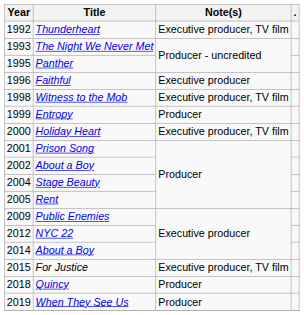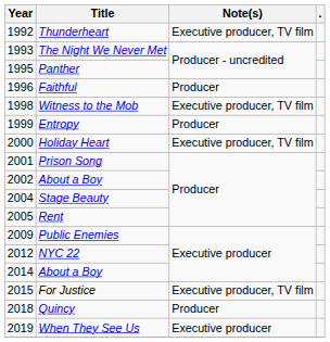Faithful | Note(s): Executive producer -> Producer
When They See Us | Note(s): Producer -> Executive producer
